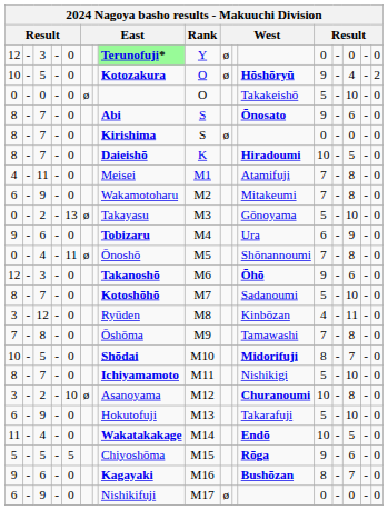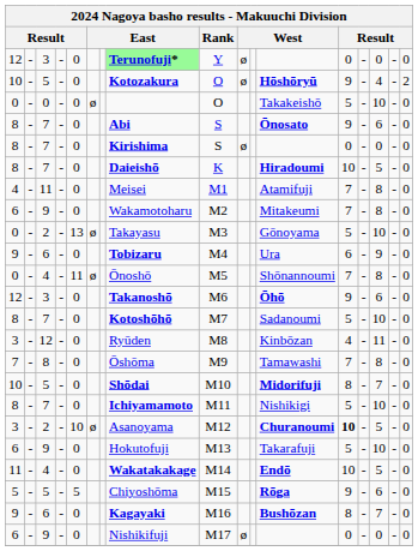3 / 2 | column 13: normal -> bold
3 / 2 | column 15: 8 -> 5
